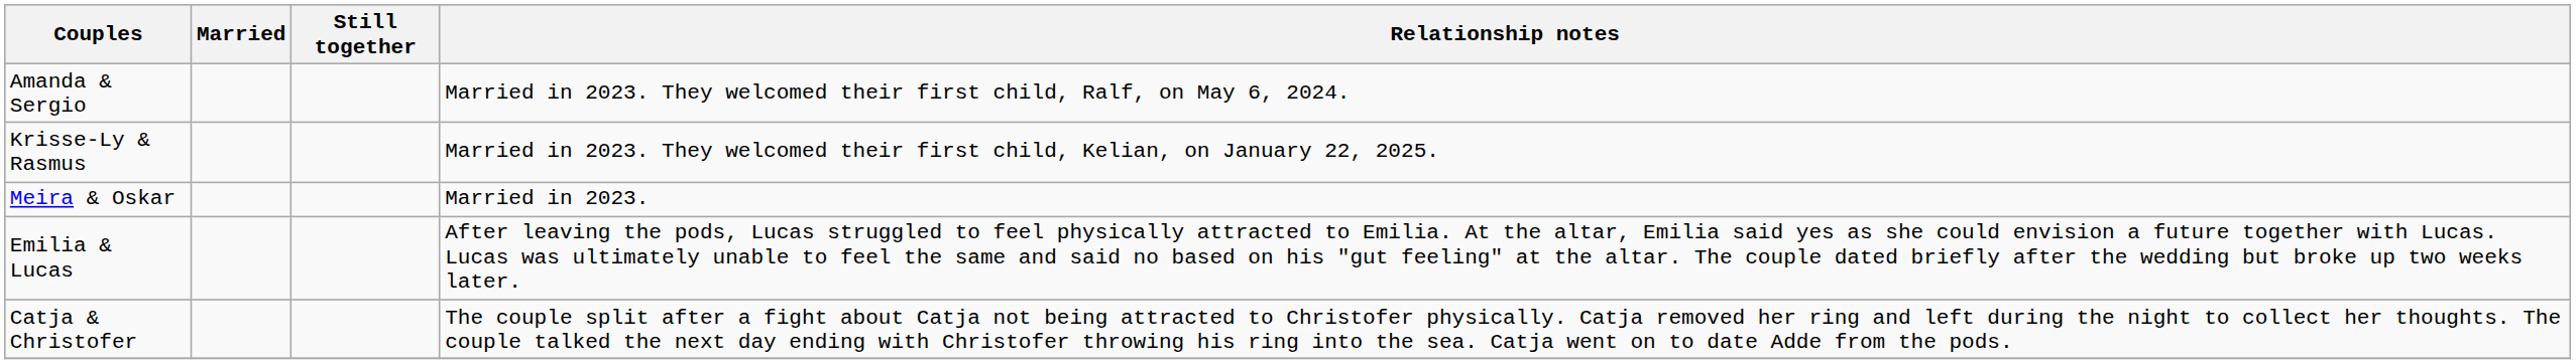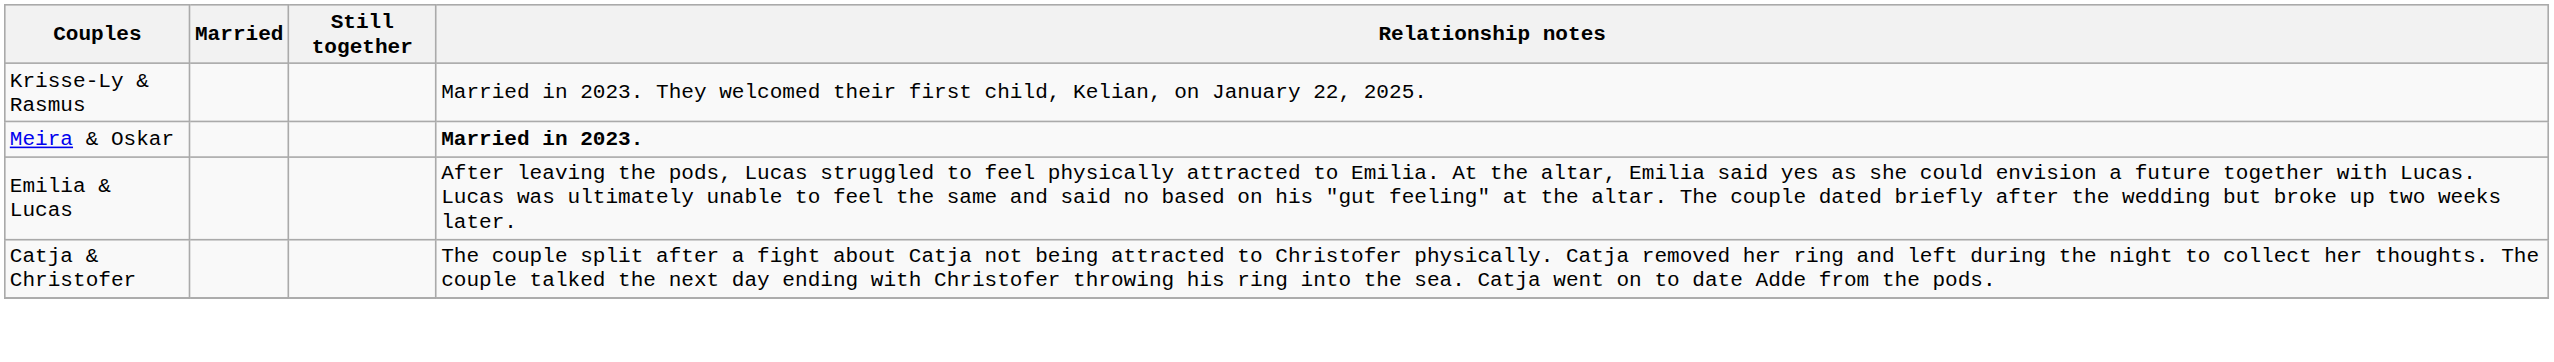- row: Amanda & Sergio | Married in 2023. They welcomed their first child, Ralf, on May 6, 2024.
Meira & Oskar | Relationship notes: normal -> bold
